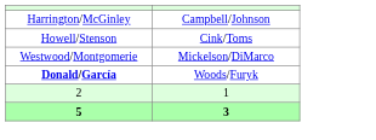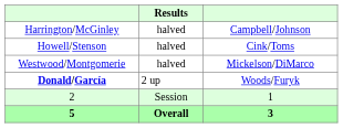+ column: Results | halved | halved | halved | 2 up | Session | Overall
